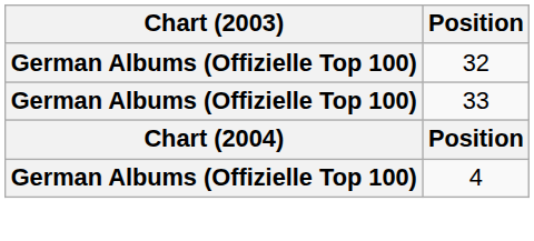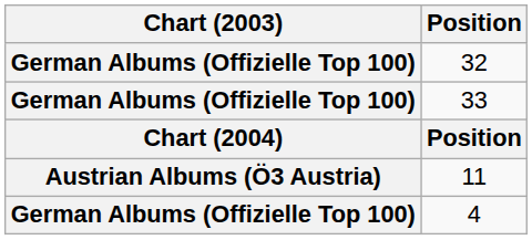+ row: Austrian Albums (Ö3 Austria) | 11
